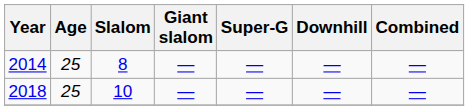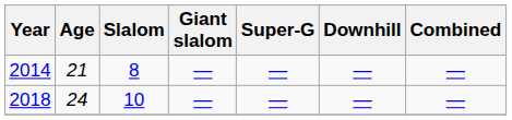2014 | Age: 25 -> 21
2018 | Age: 25 -> 24
